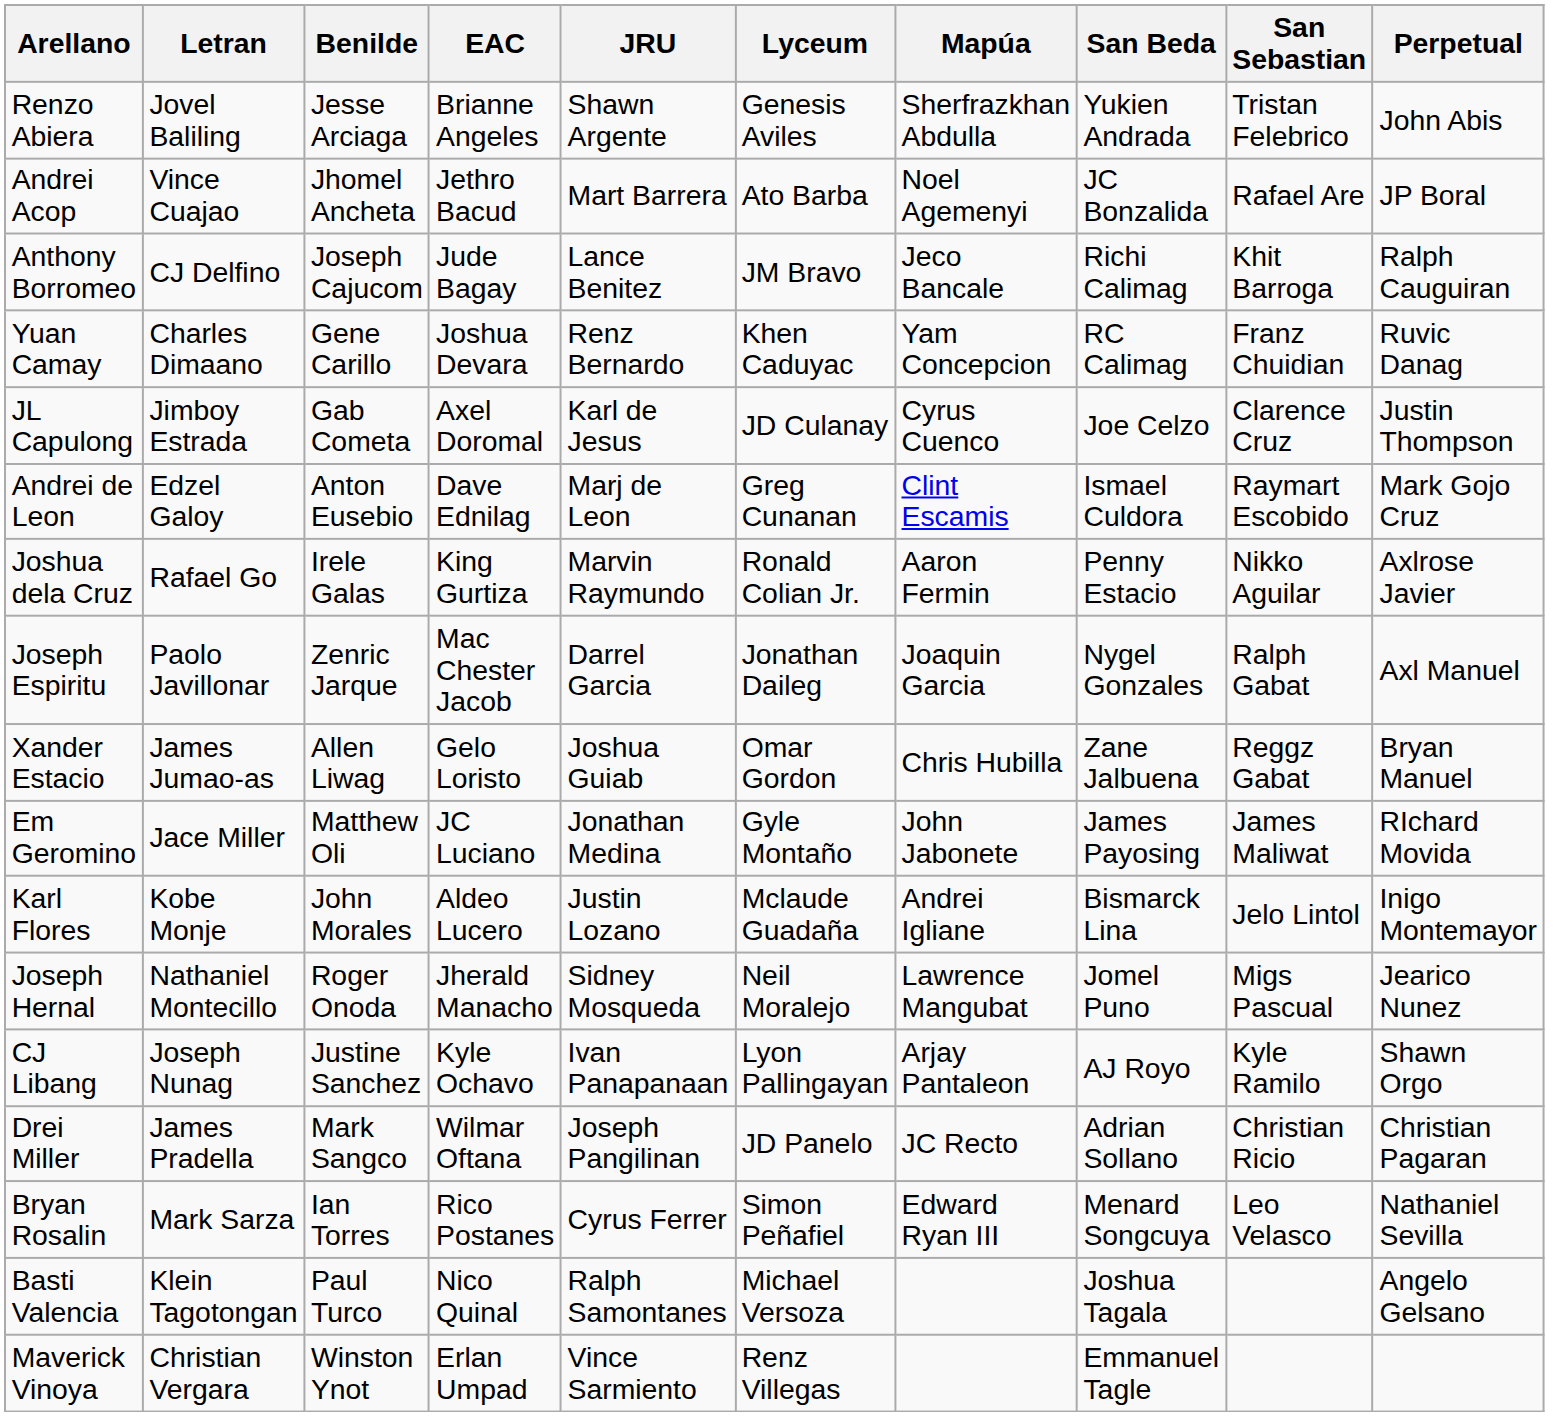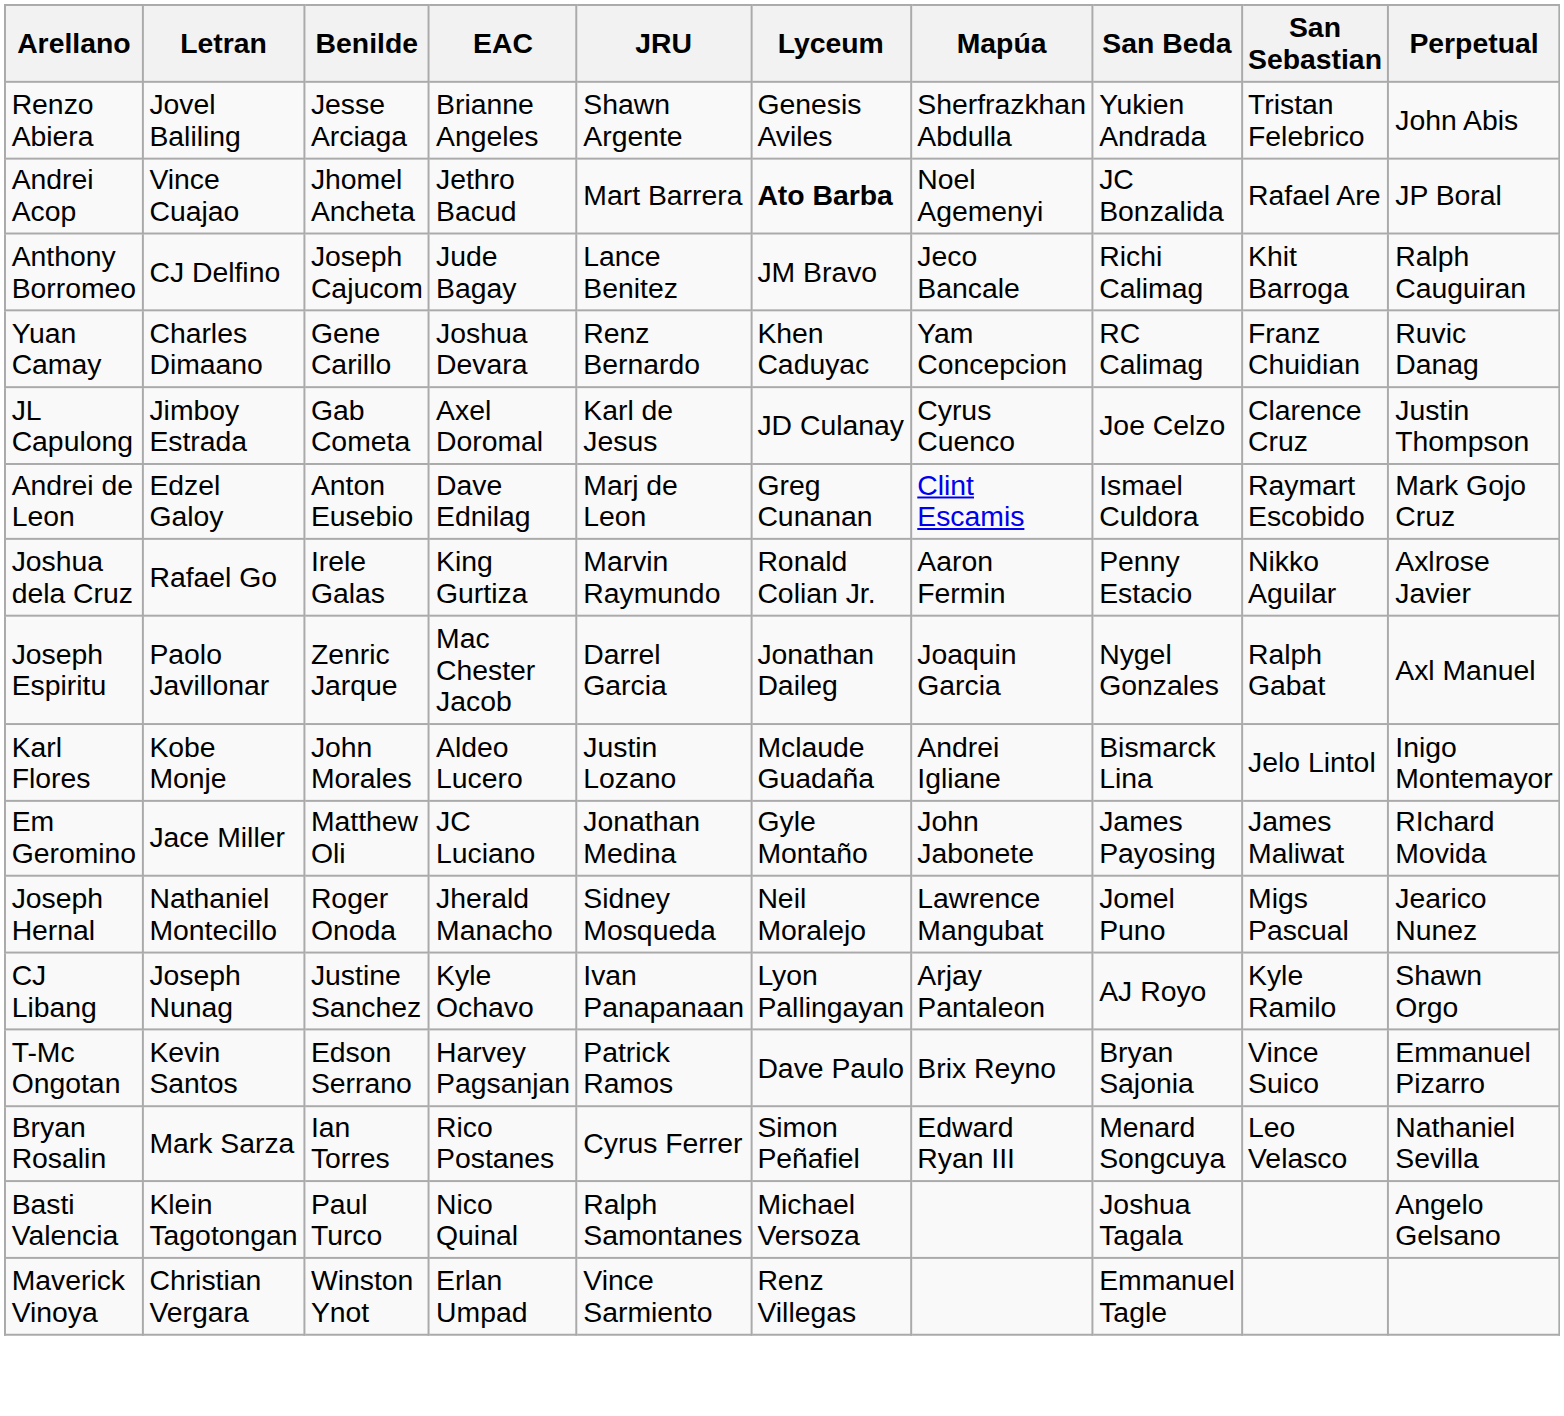Andrei Acop | Lyceum: normal -> bold
- row: Xander Estacio | James Jumao-as | Allen Liwag | Gelo Loristo | Joshua Guiab | Omar Gordon | Chris Hubilla | Zane Jalbuena | Reggz Gabat | Bryan Manuel
rows swapped: Karl Flores <-> Em Geromino
- row: Drei Miller | James Pradella | Mark Sangco | Wilmar Oftana | Joseph Pangilinan | JD Panelo | JC Recto | Adrian Sollano | Christian Ricio | Christian Pagaran
+ row: T-Mc Ongotan | Kevin Santos | Edson Serrano | Harvey Pagsanjan | Patrick Ramos | Dave Paulo | Brix Reyno | Bryan Sajonia | Vince Suico | Emmanuel Pizarro
